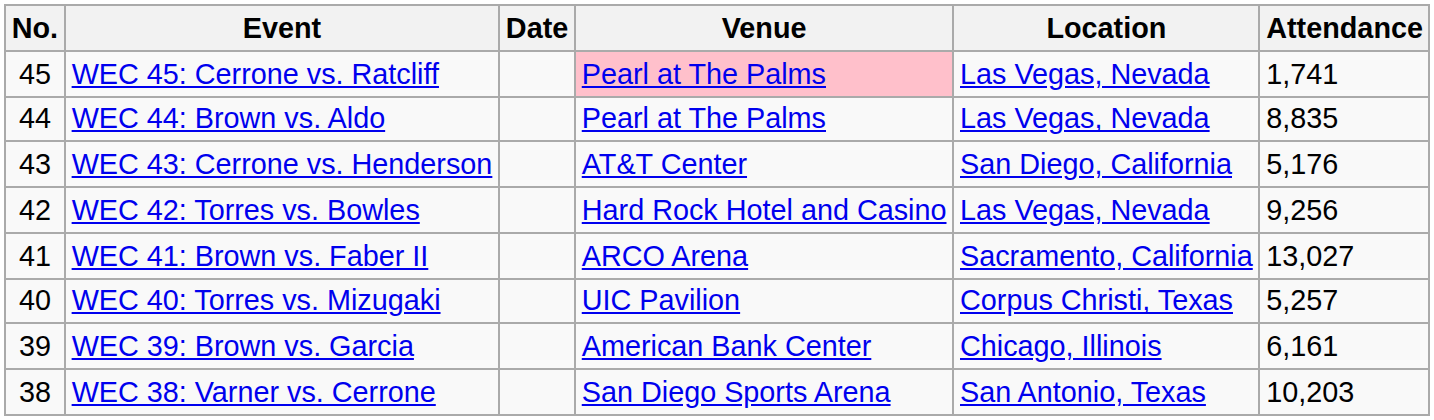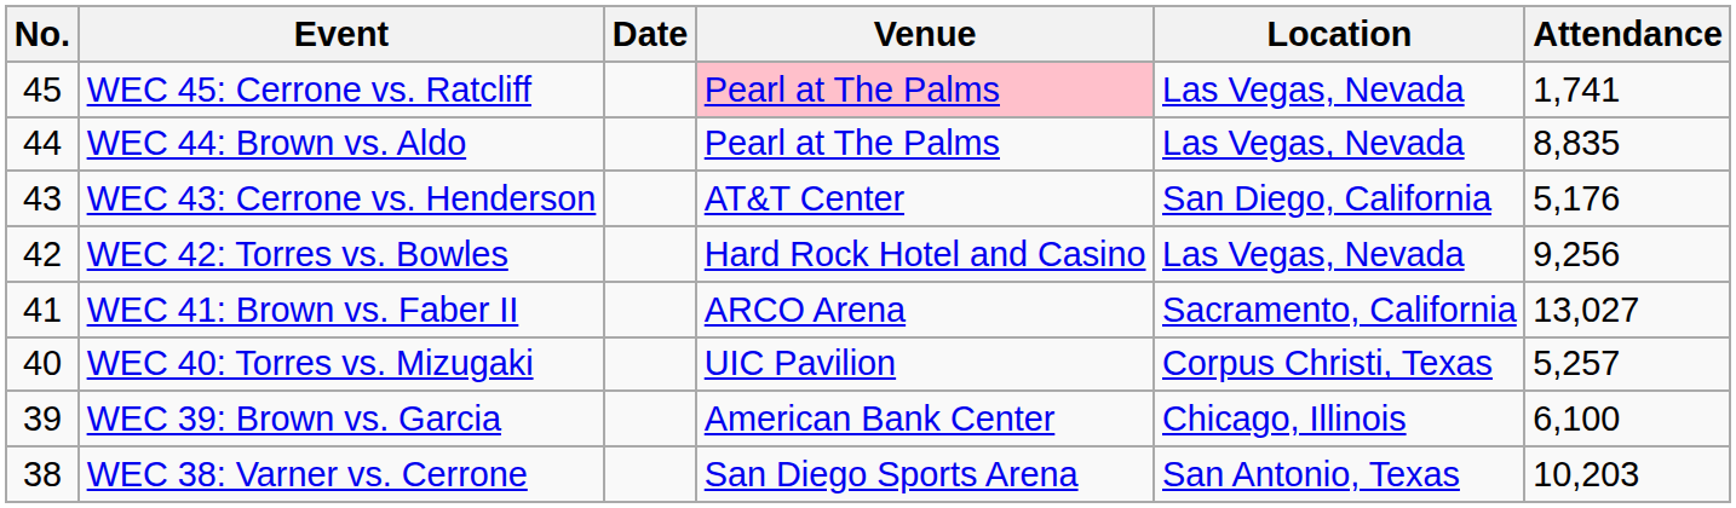WEC 39: Brown vs. Garcia | Attendance: 6,161 -> 6,100
